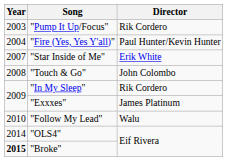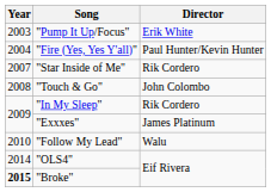"Pump It Up/Focus" | Director: Rik Cordero -> Erik White
"Star Inside of Me" | Director: Erik White -> Rik Cordero
